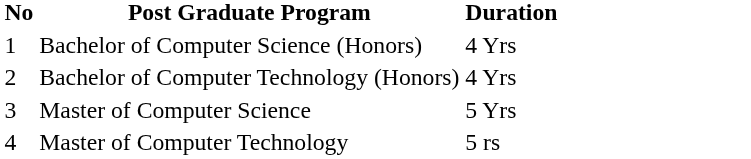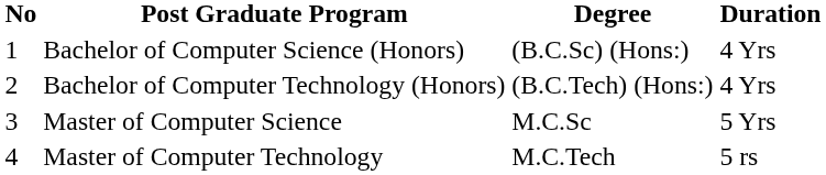+ column: Degree | (B.C.Sc) (Hons:) | (B.C.Tech) (Hons:) | M.C.Sc | M.C.Tech
